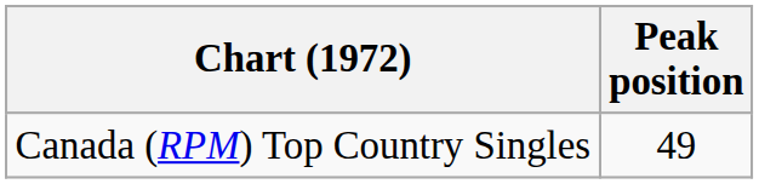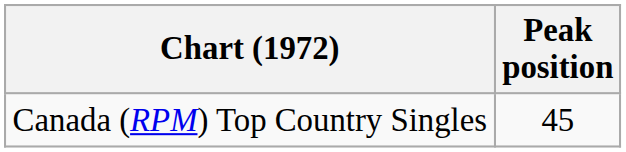Canada (RPM) Top Country Singles | Peak position: 49 -> 45
